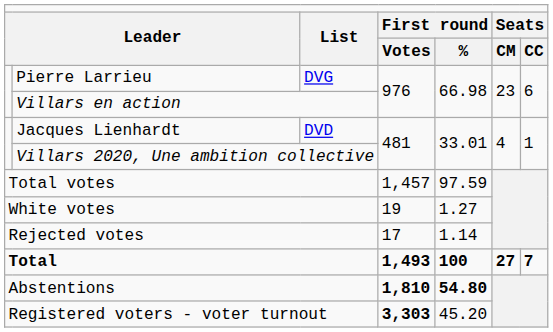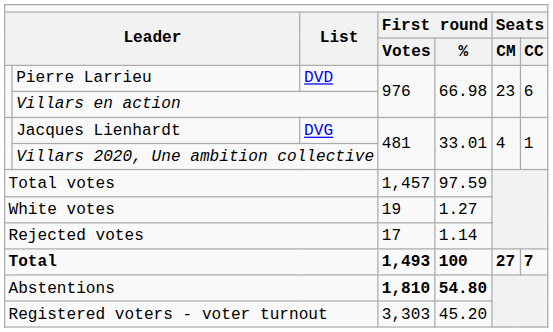Pierre Larrieu | column 3: DVG -> DVD
Jacques Lienhardt | column 3: DVD -> DVG
Registered voters - voter turnout | column 4: bold -> normal
